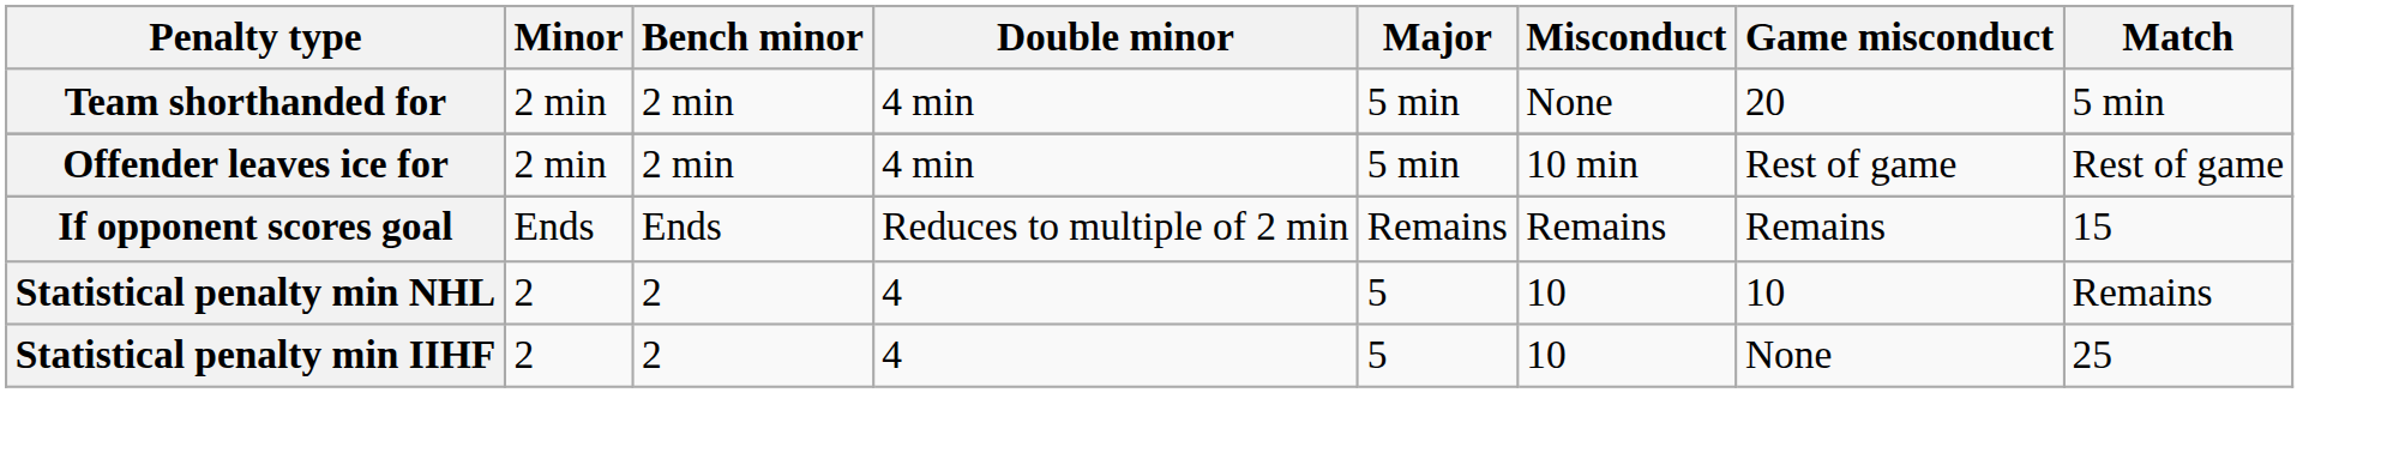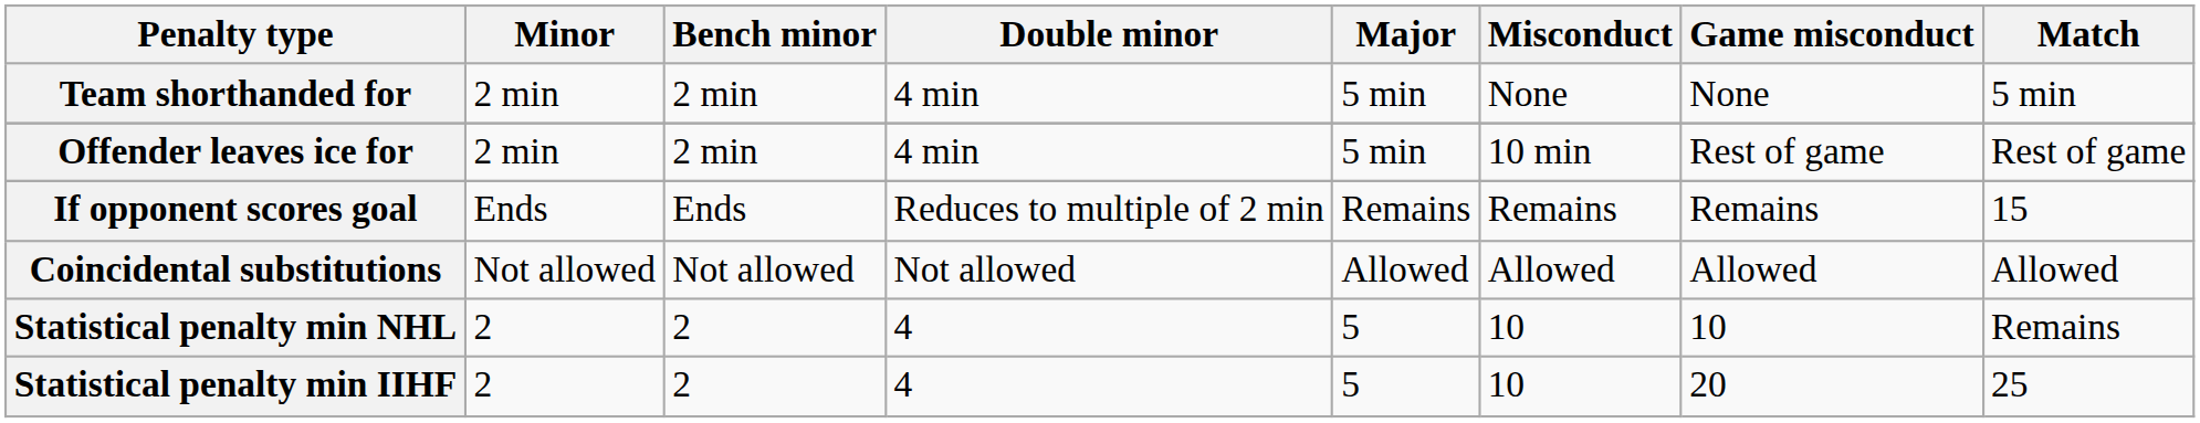Team shorthanded for | Game misconduct: 20 -> None
+ row: Coincidental substitutions | Not allowed | Not allowed | Not allowed | Allowed | Allowed | Allowed | Allowed
Statistical penalty min IIHF | Game misconduct: None -> 20
